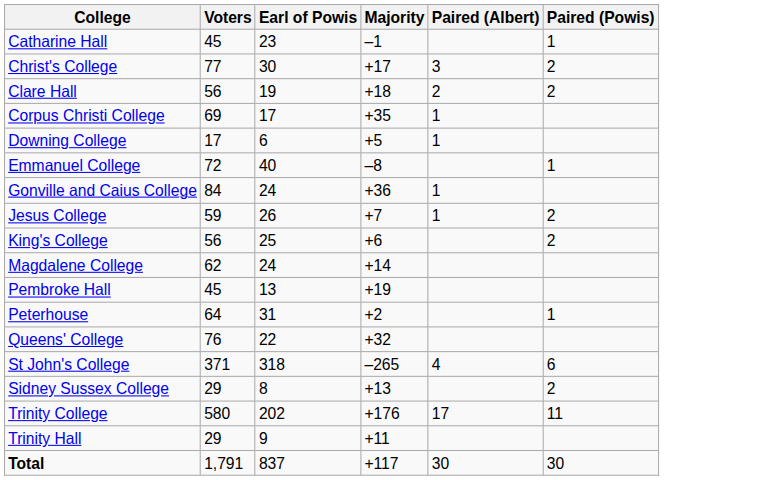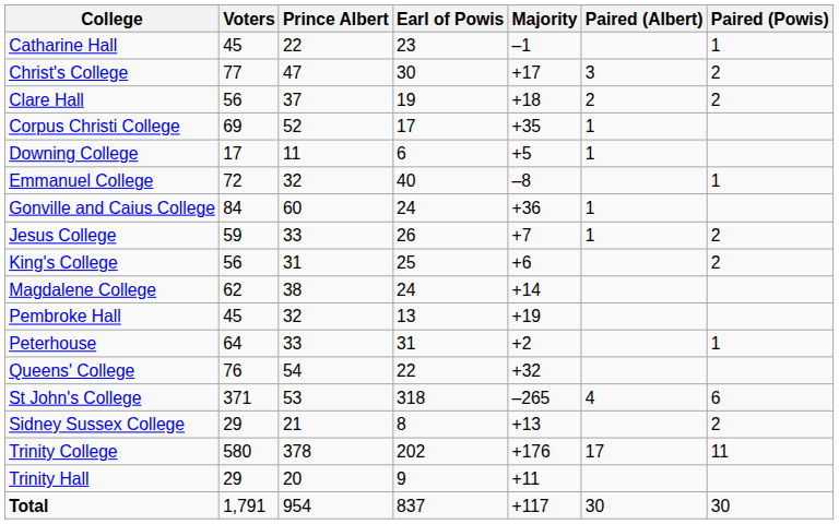+ column: Prince Albert | 22 | 47 | 37 | 52 | 11 | 32 | 60 | 33 | 31 | 38 | 32 | 33 | 54 | 53 | 21 | 378 | 20 | 954
